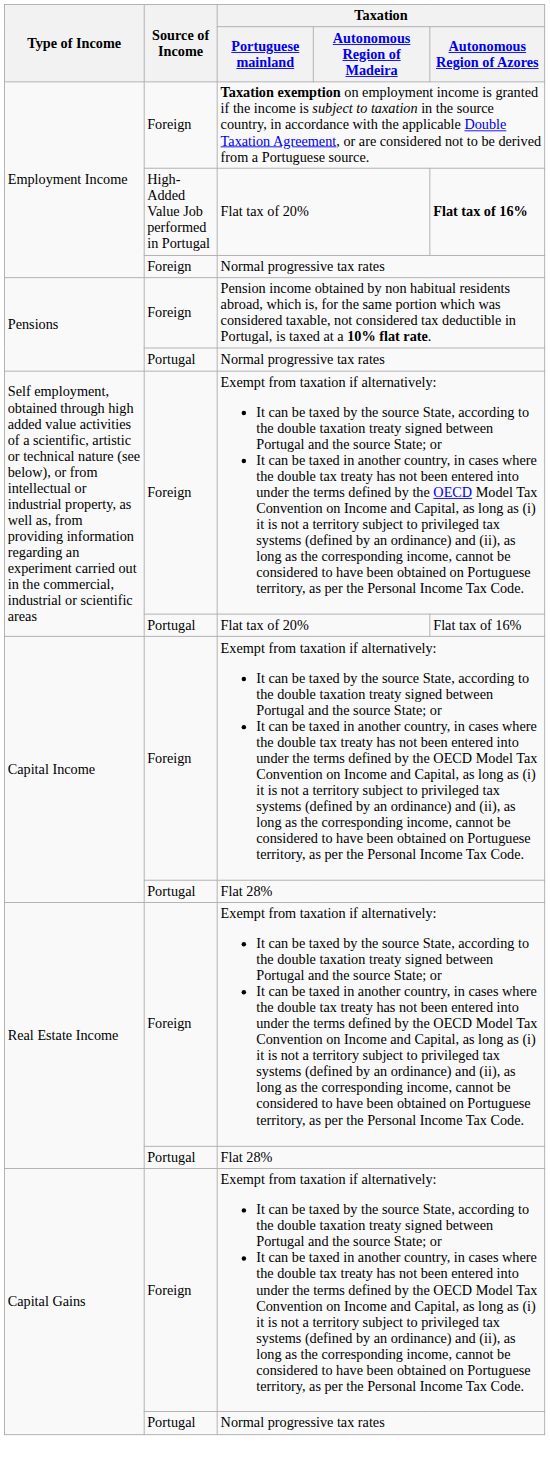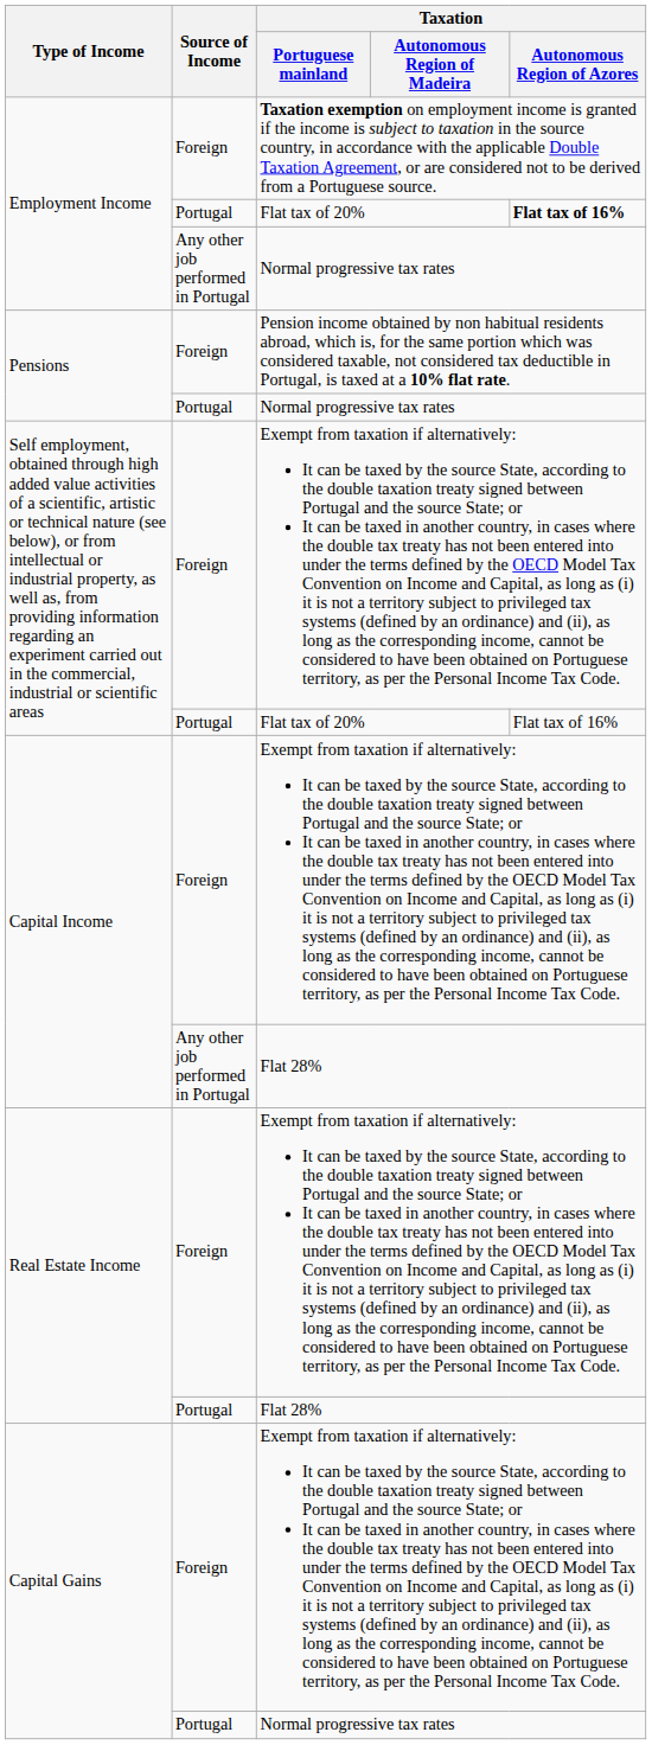Employment Income / Flat tax of 20% | Source of Income: High-Added Value Job performed in Portugal -> Portugal
Employment Income / Normal progressive tax rates | Source of Income: Foreign -> Any other job performed in Portugal
Capital Income / Flat 28% | Source of Income: Portugal -> Any other job performed in Portugal
